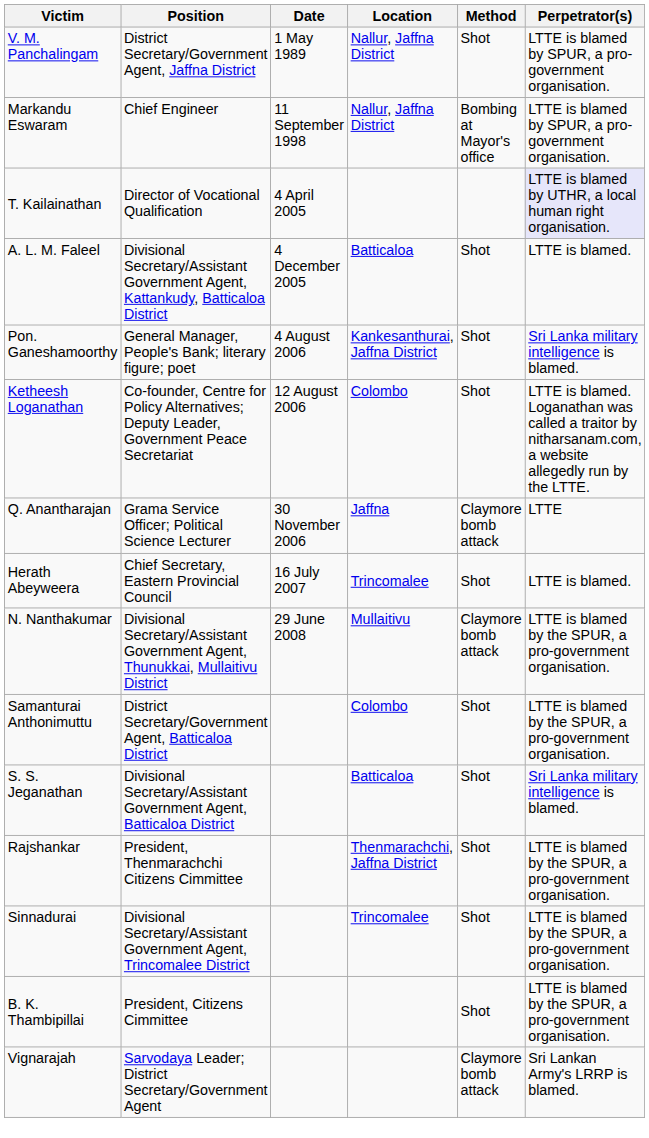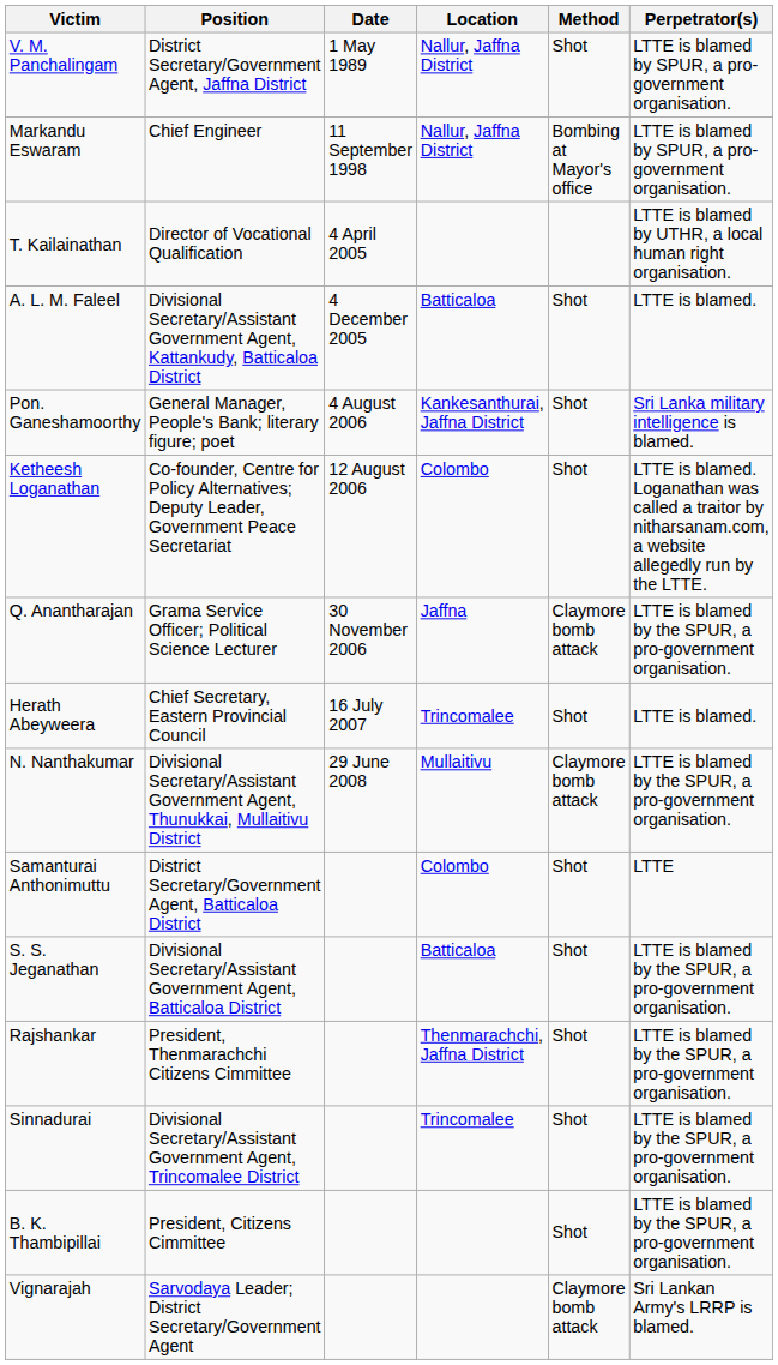T. Kailainathan | Perpetrator(s): lavender background -> no background
Q. Anantharajan | Perpetrator(s): LTTE -> LTTE is blamed by the SPUR, a pro-government organisation.
Samanturai Anthonimuttu | Perpetrator(s): LTTE is blamed by the SPUR, a pro-government organisation. -> LTTE
S. S. Jeganathan | Perpetrator(s): Sri Lanka military intelligence is blamed. -> LTTE is blamed by the SPUR, a pro-government organisation.
